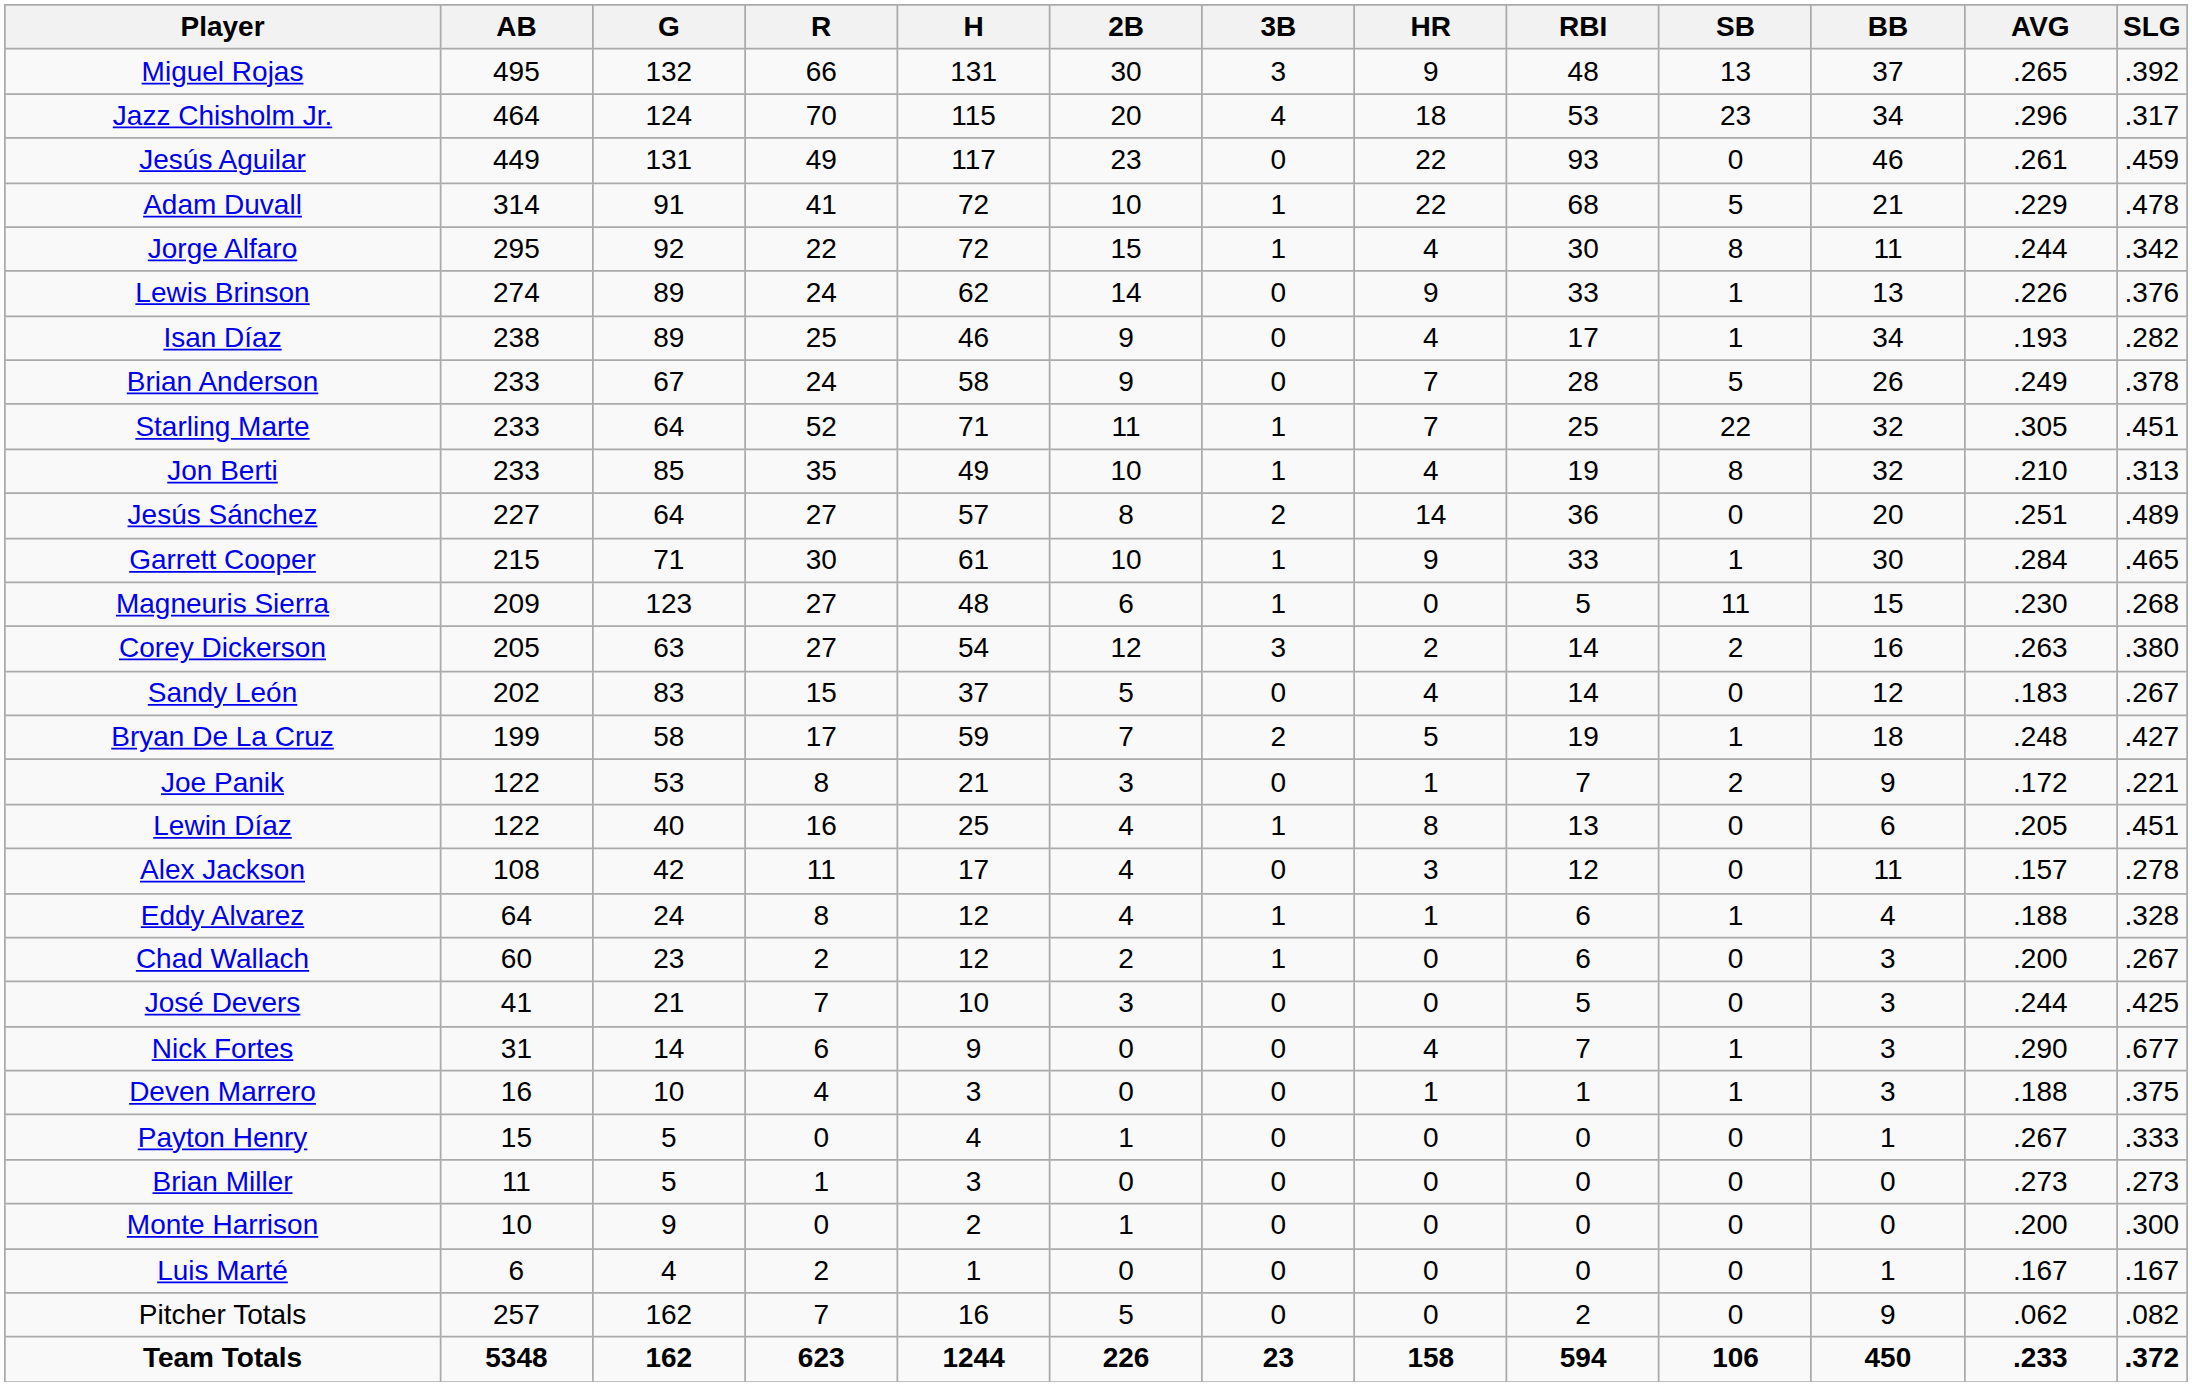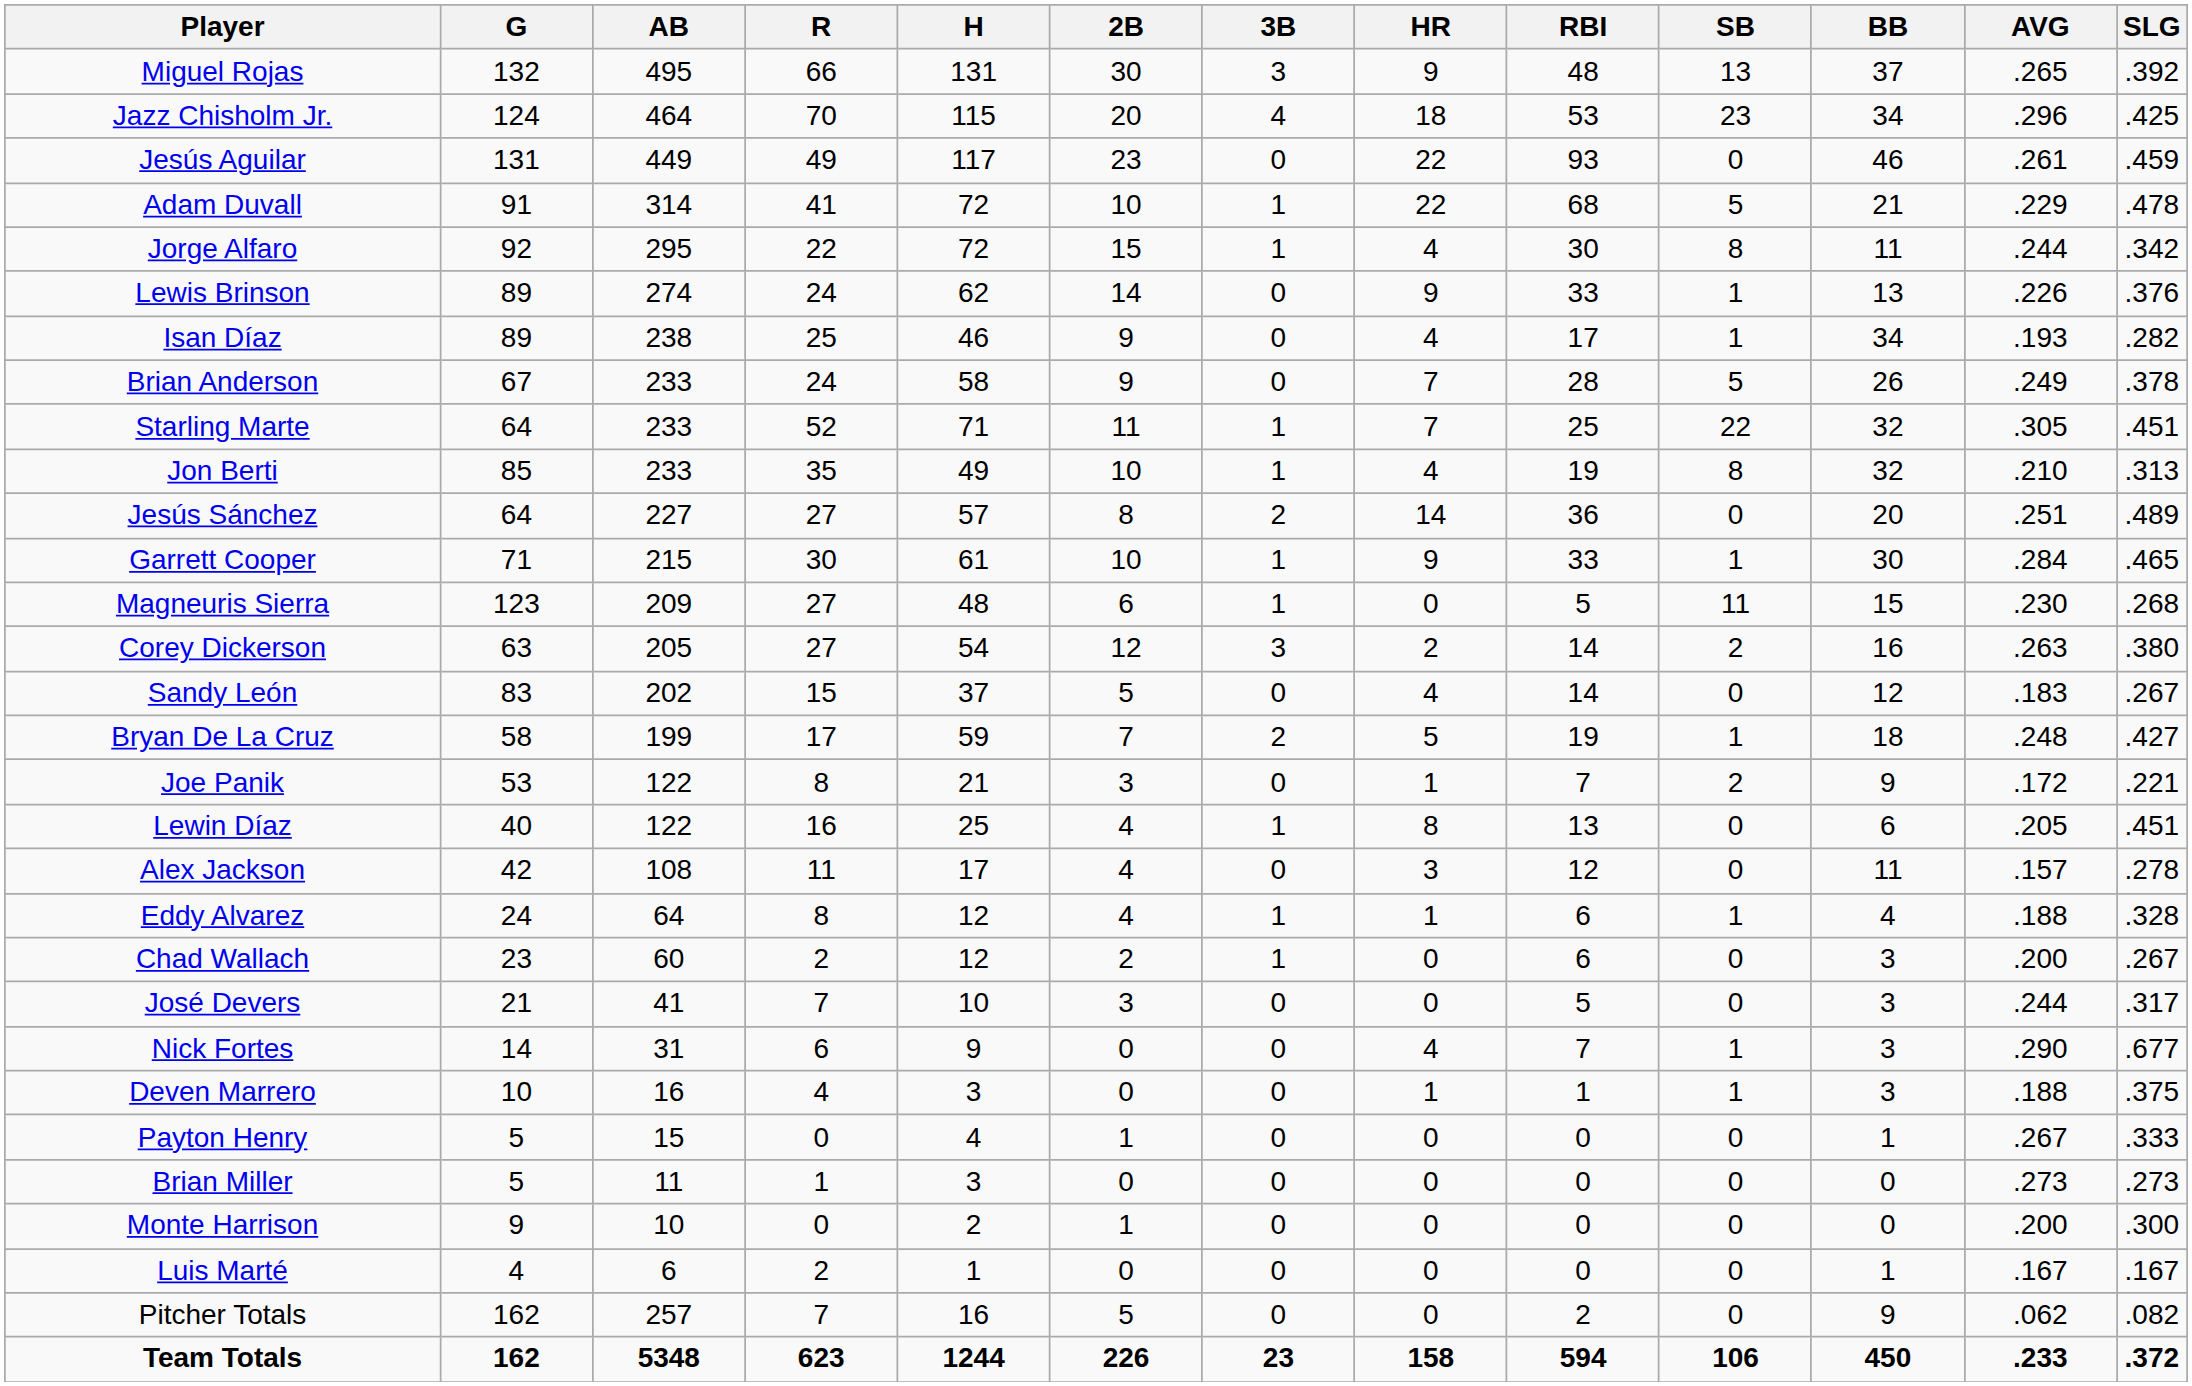columns swapped: G <-> AB
Jazz Chisholm Jr. | SLG: .317 -> .425
José Devers | SLG: .425 -> .317
